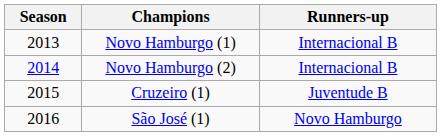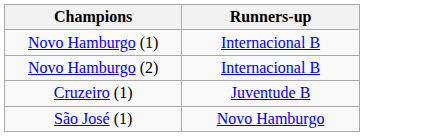- column: Season | 2013 | 2014 | 2015 | 2016
